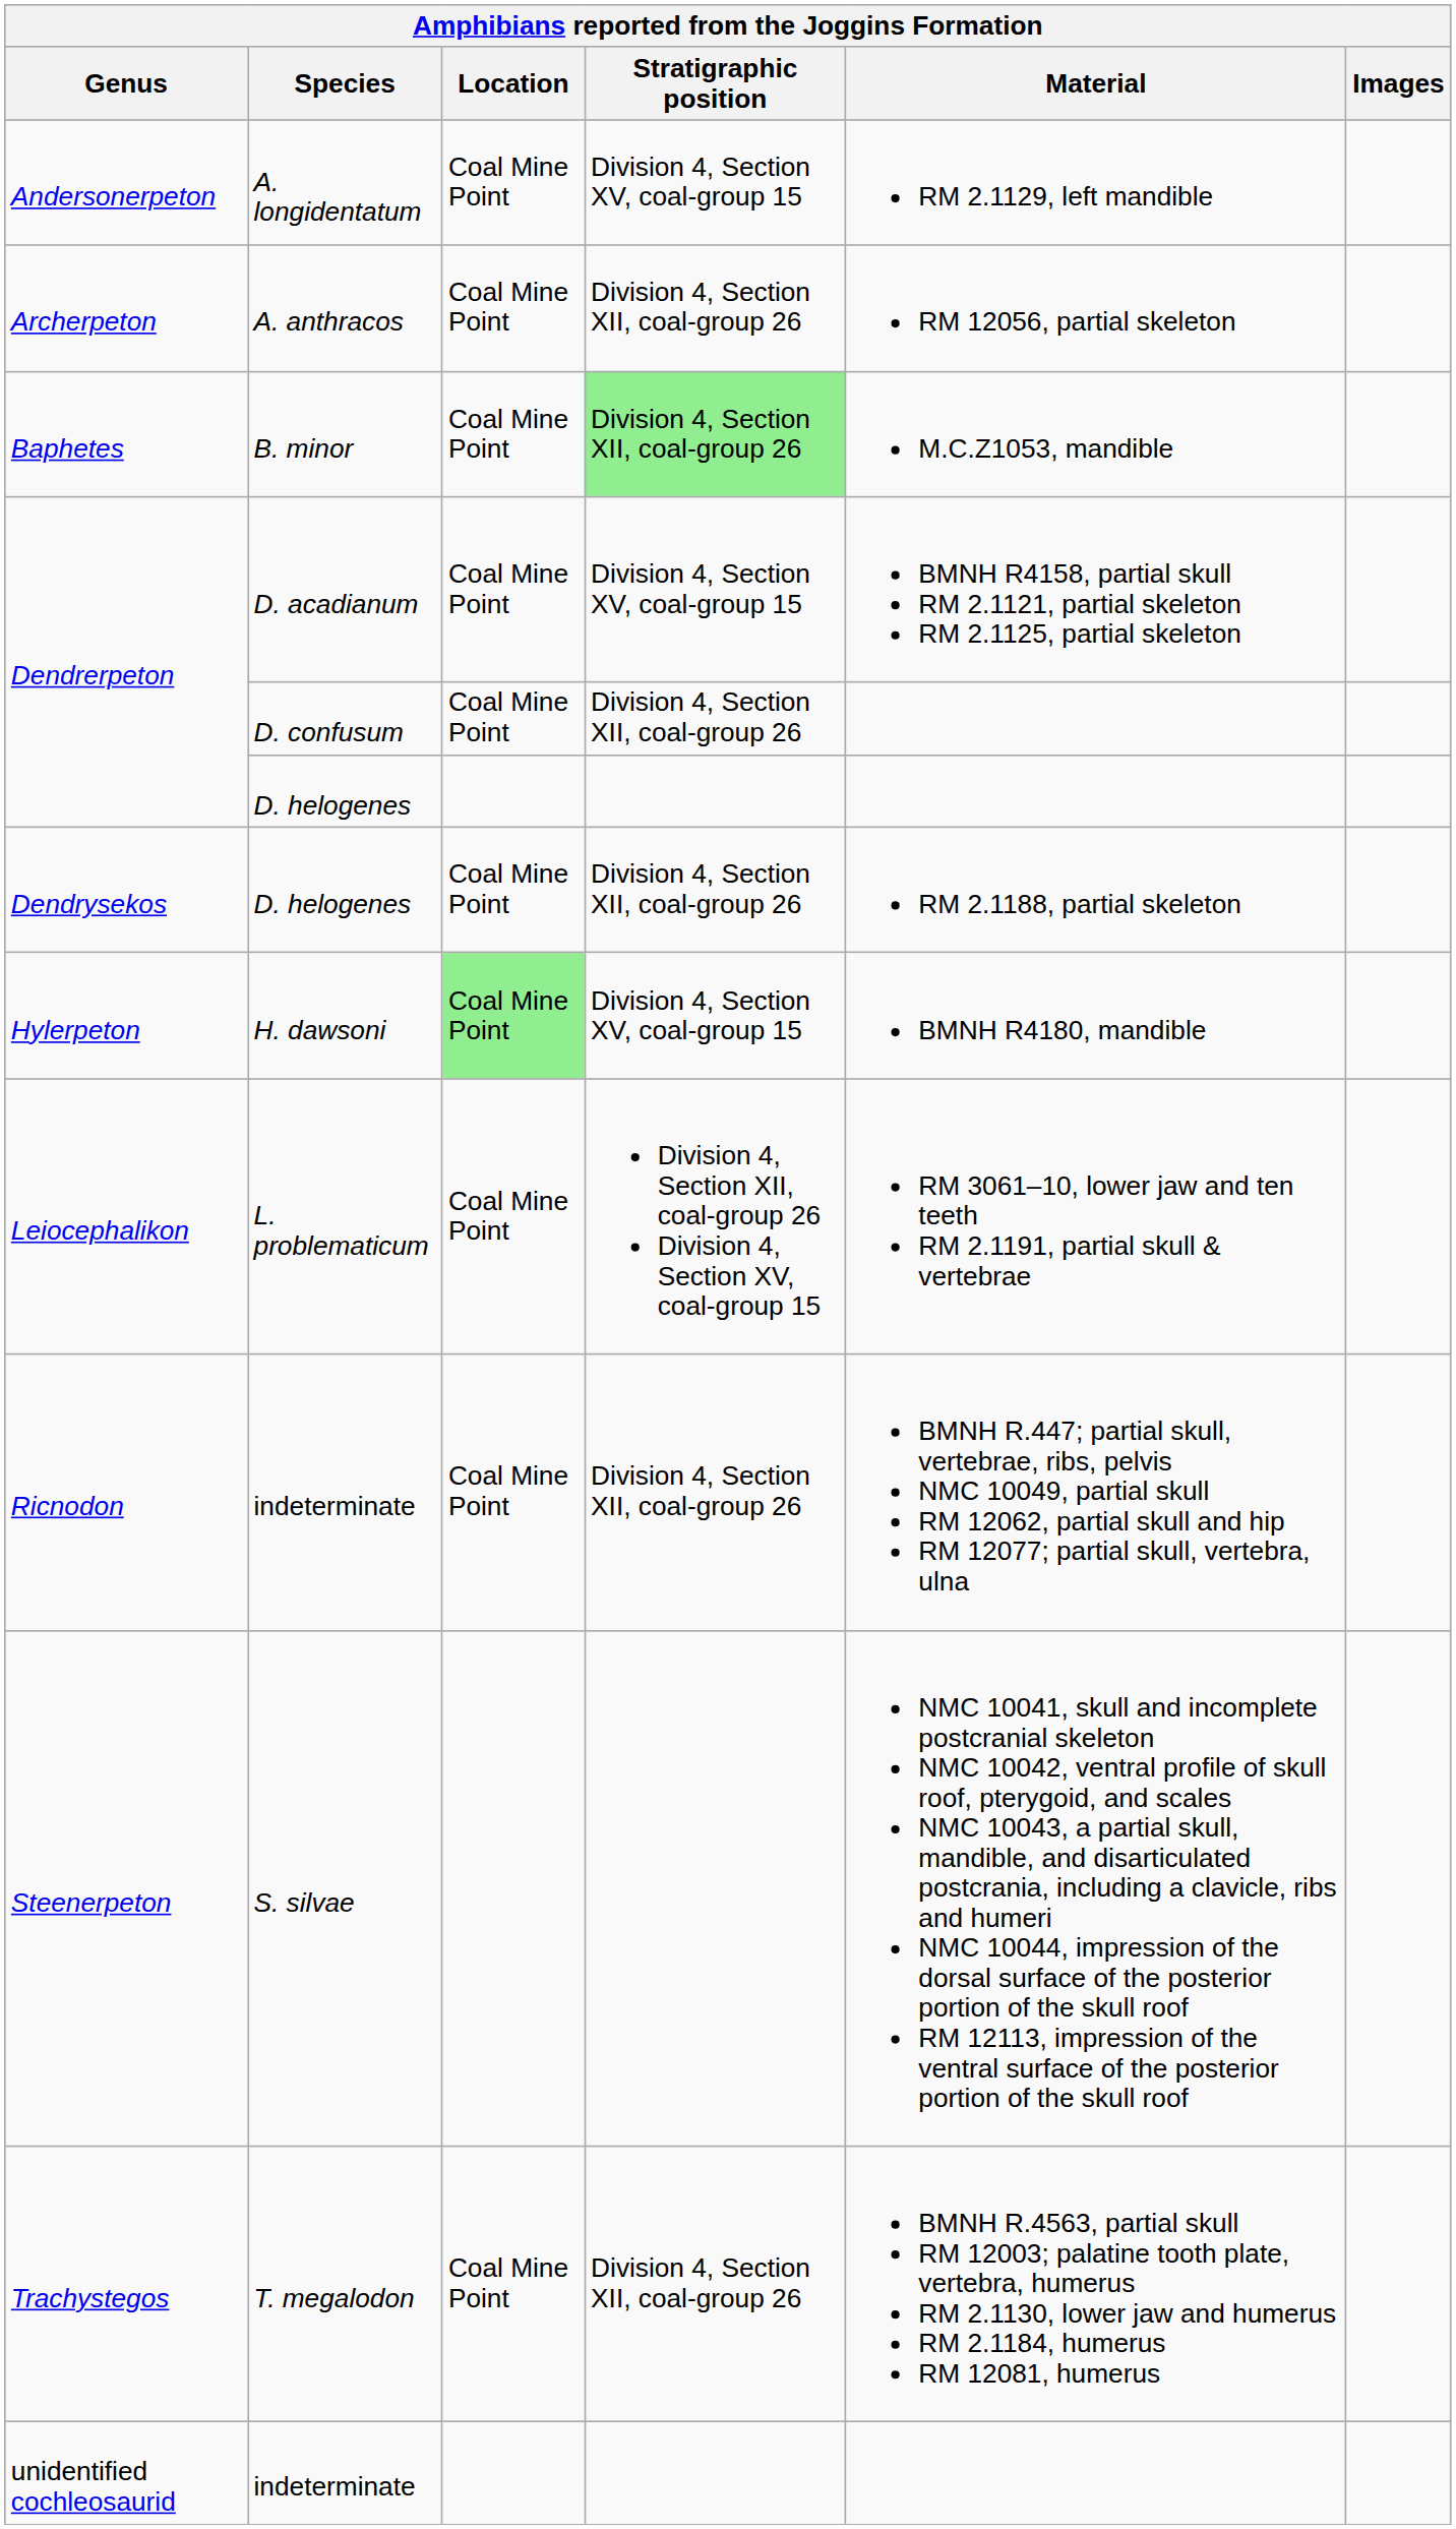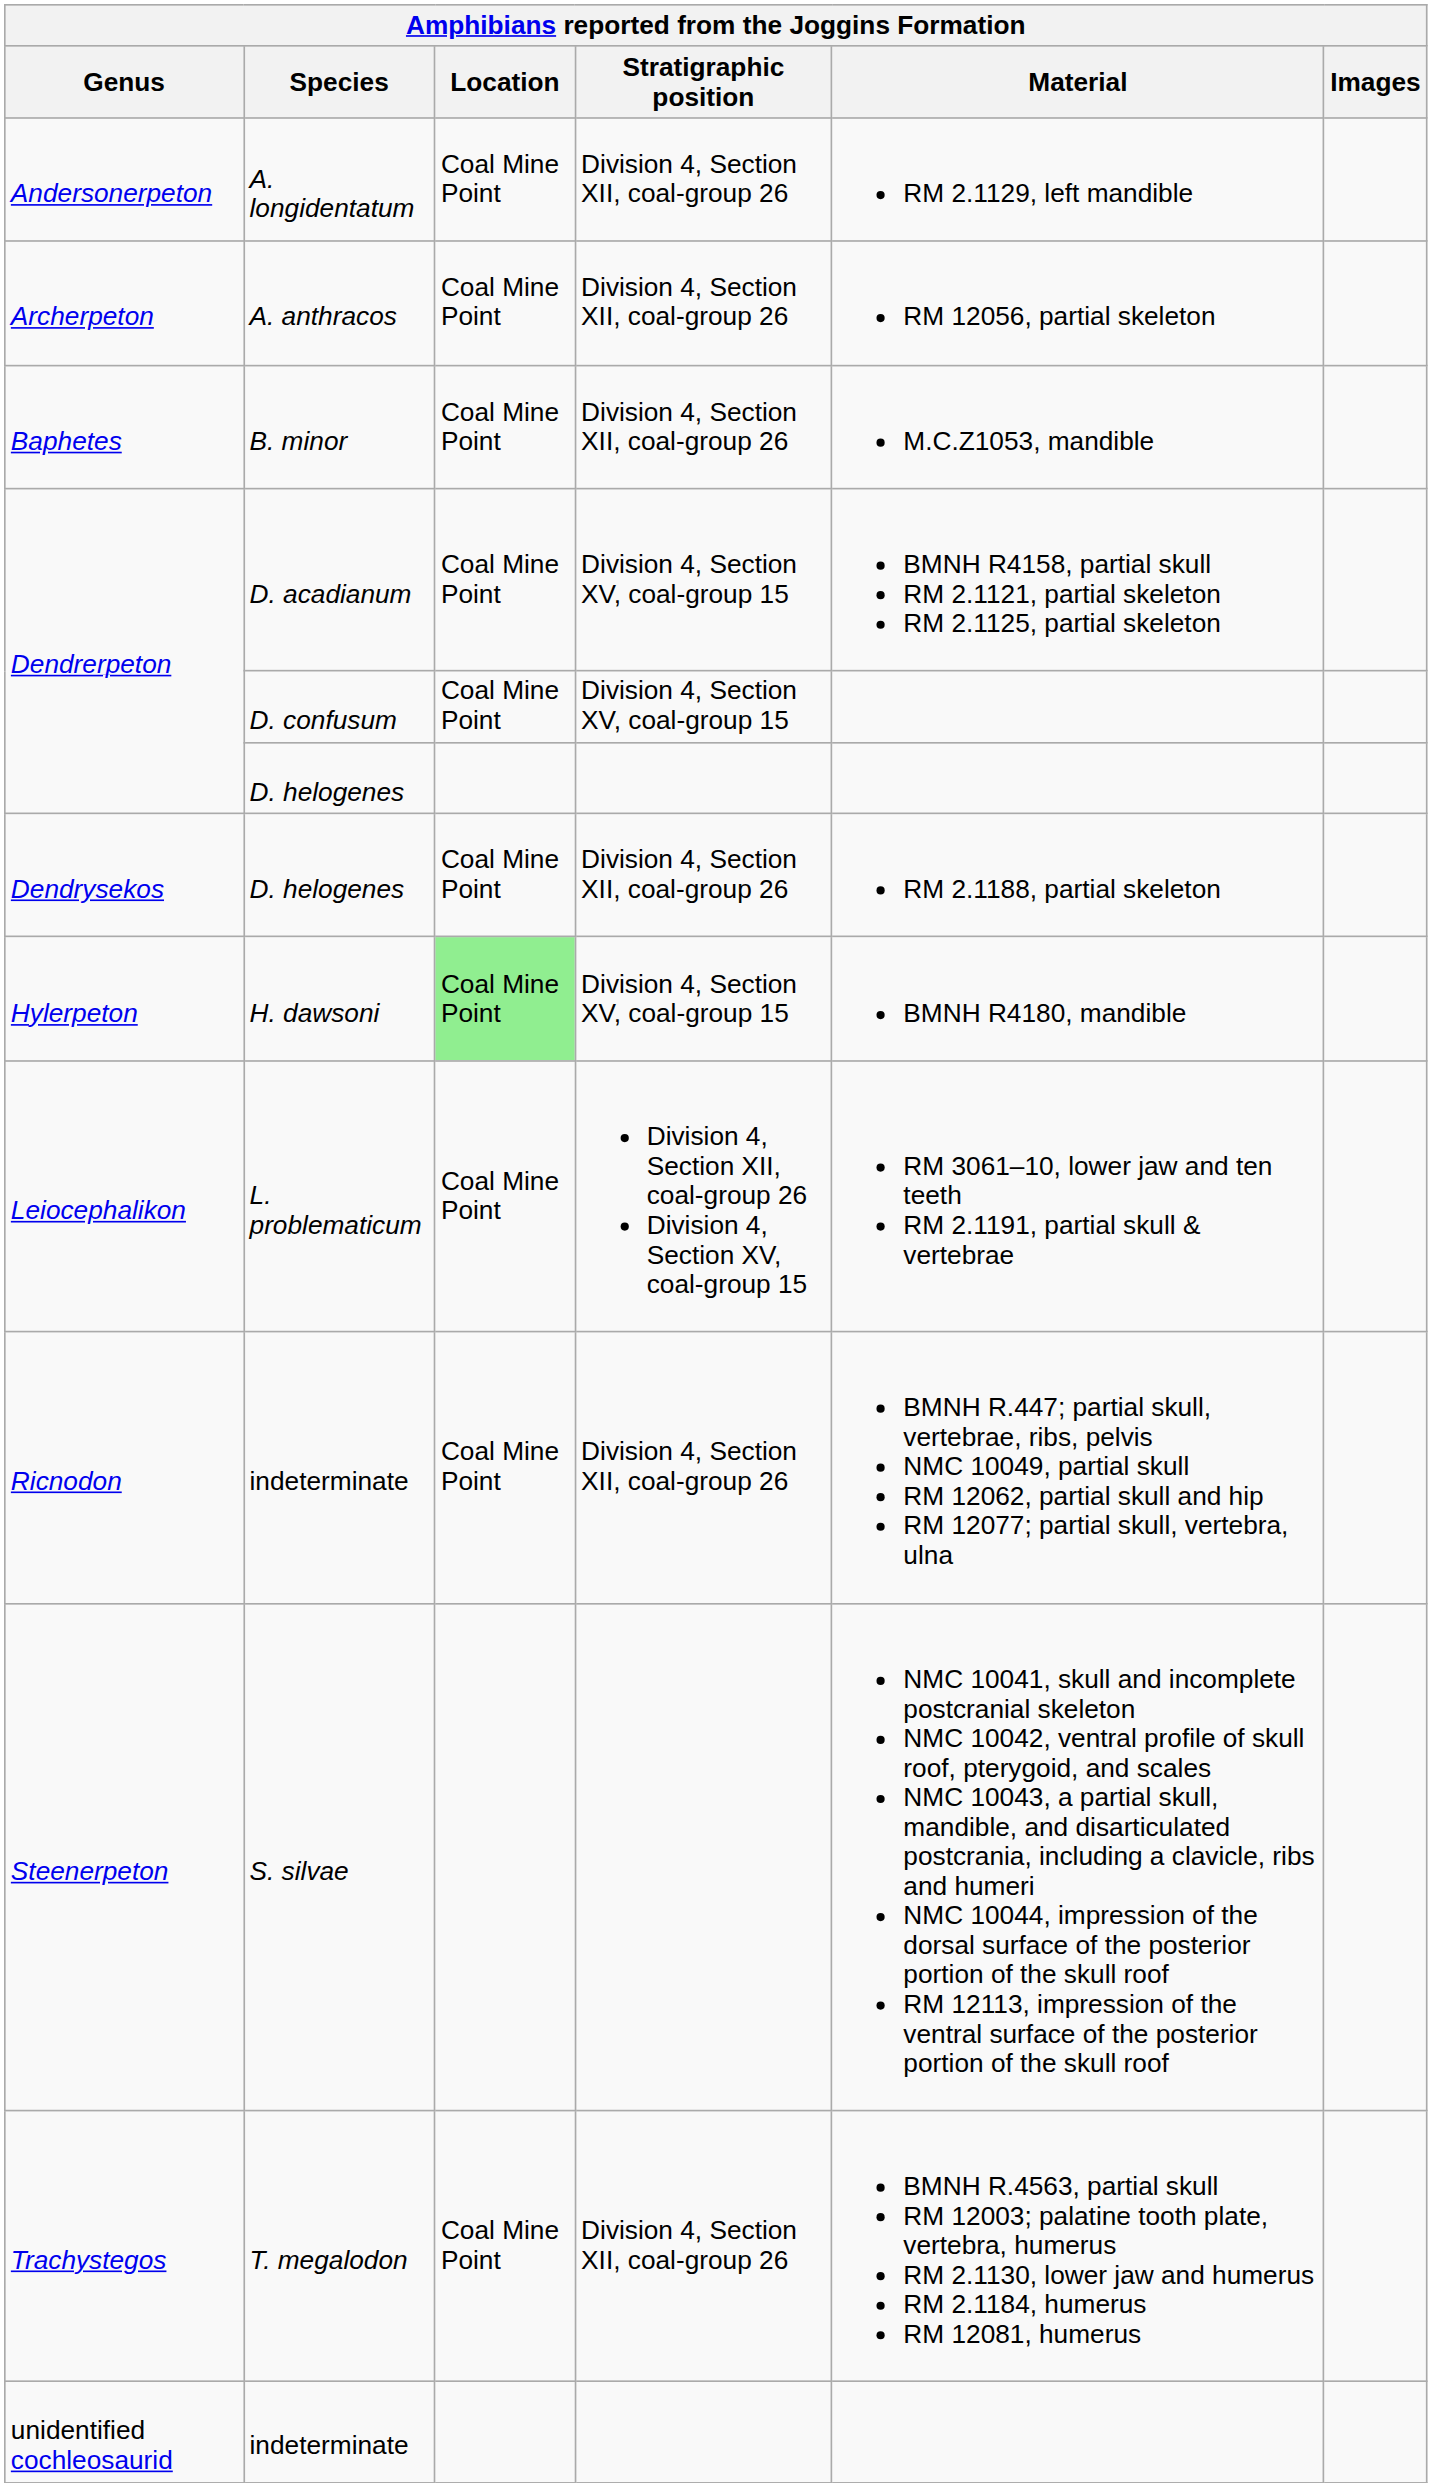Andersonerpeton | Stratigraphic position: Division 4, Section XV, coal-group 15 -> Division 4, Section XII, coal-group 26
Baphetes | Stratigraphic position: lightgreen background -> no background
Dendrerpeton / D. confusum | Stratigraphic position: Division 4, Section XII, coal-group 26 -> Division 4, Section XV, coal-group 15
